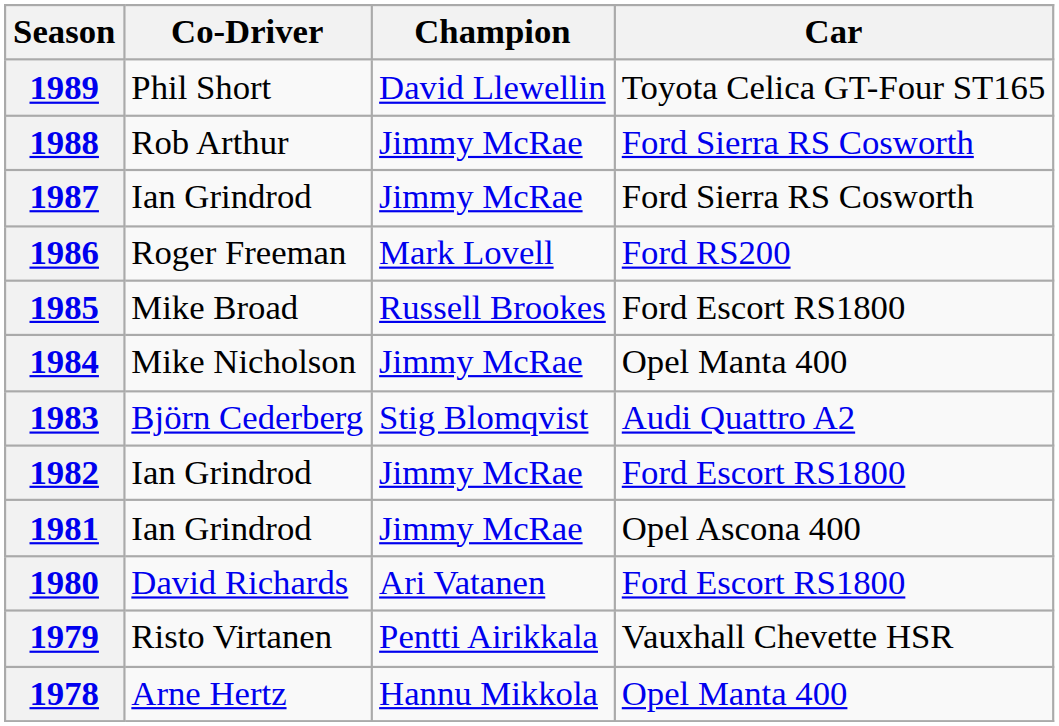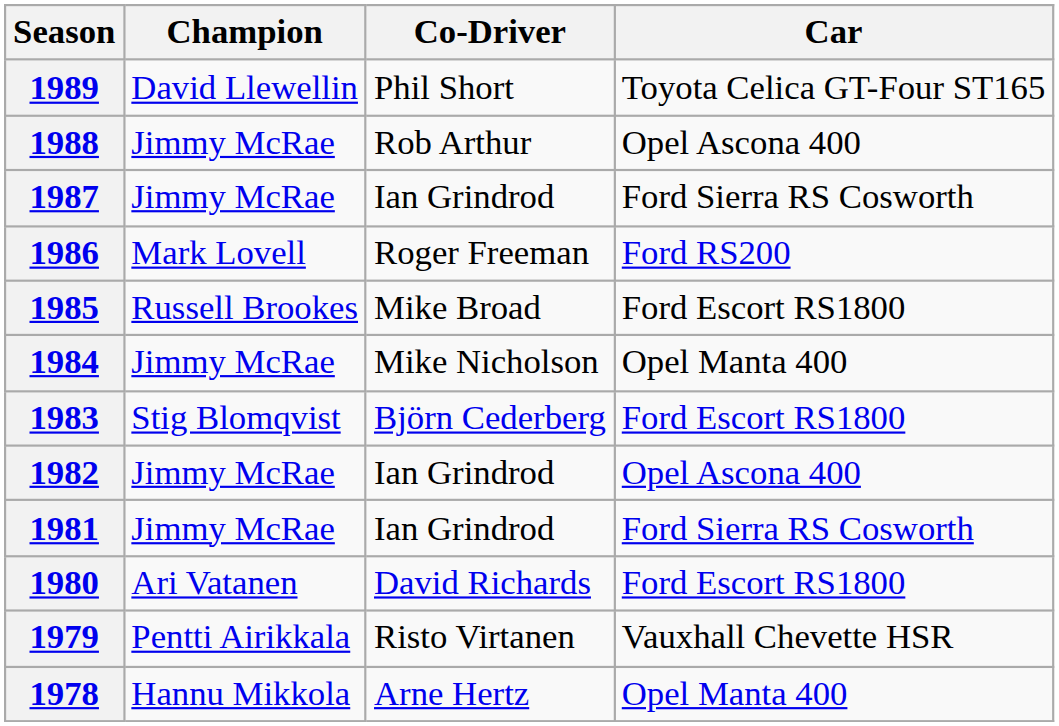columns swapped: Champion <-> Co-Driver
1988 | Car: Ford Sierra RS Cosworth -> Opel Ascona 400
1983 | Car: Audi Quattro A2 -> Ford Escort RS1800
1982 | Car: Ford Escort RS1800 -> Opel Ascona 400
1981 | Car: Opel Ascona 400 -> Ford Sierra RS Cosworth
